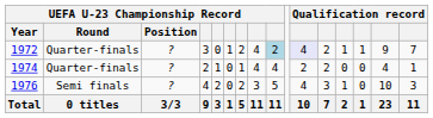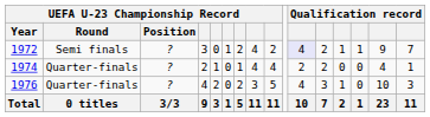1972 | UEFA U-23 Championship Record / Round: Quarter-finals -> Semi finals
1972 | column 9: lightblue background -> no background
1976 | UEFA U-23 Championship Record / Round: Semi finals -> Quarter-finals
